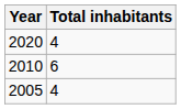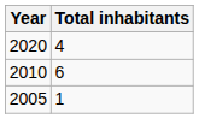2005 | Total inhabitants: 4 -> 1
